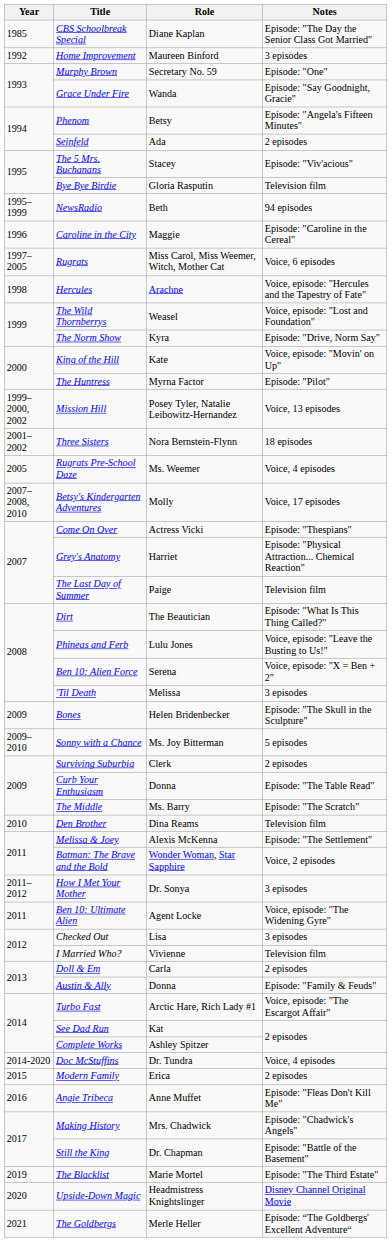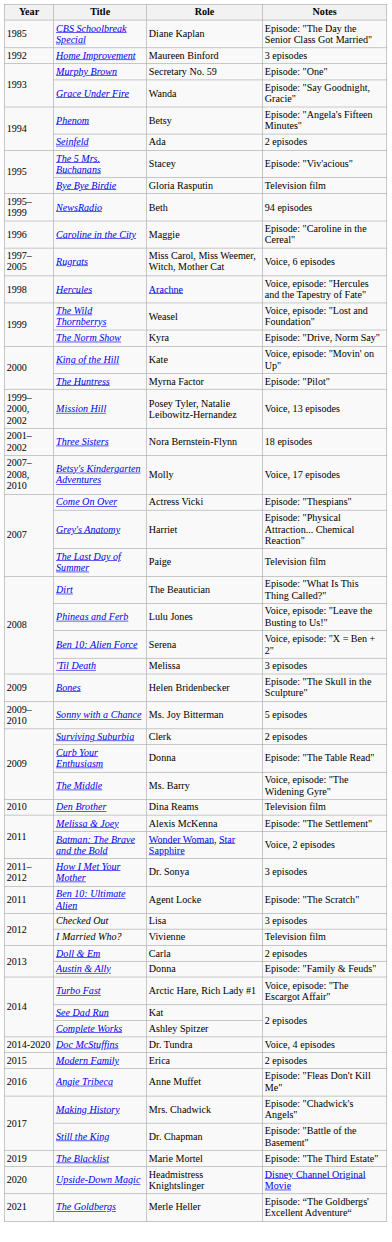- row: 2005 | Rugrats Pre-School Daze | Ms. Weemer | Voice, 4 episodes
The Middle | Notes: Episode: "The Scratch" -> Voice, episode: "The Widening Gyre"
Ben 10: Ultimate Alien | Notes: Voice, episode: "The Widening Gyre" -> Episode: "The Scratch"
